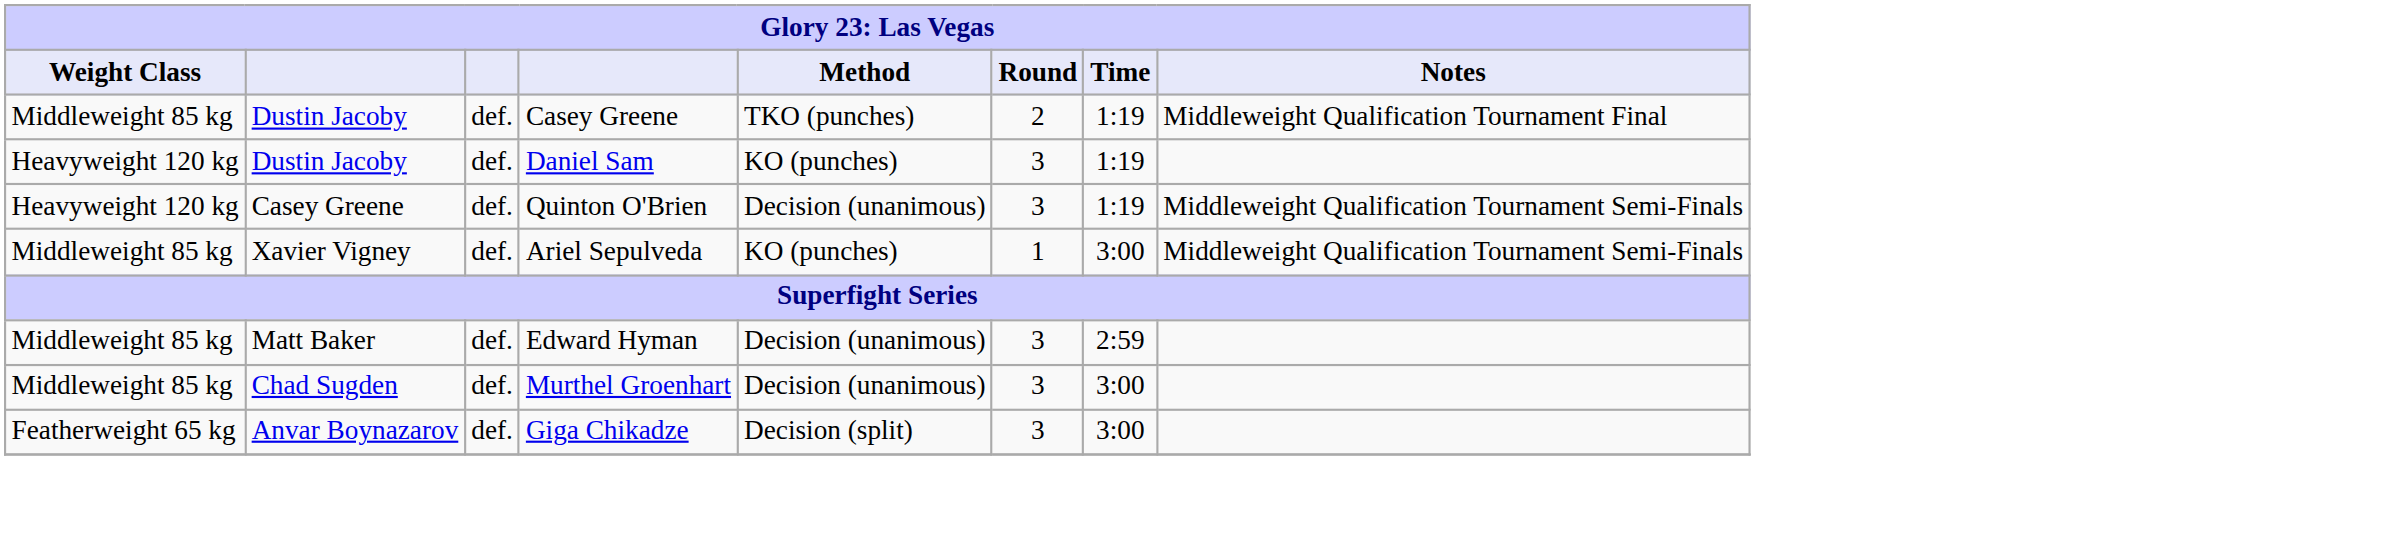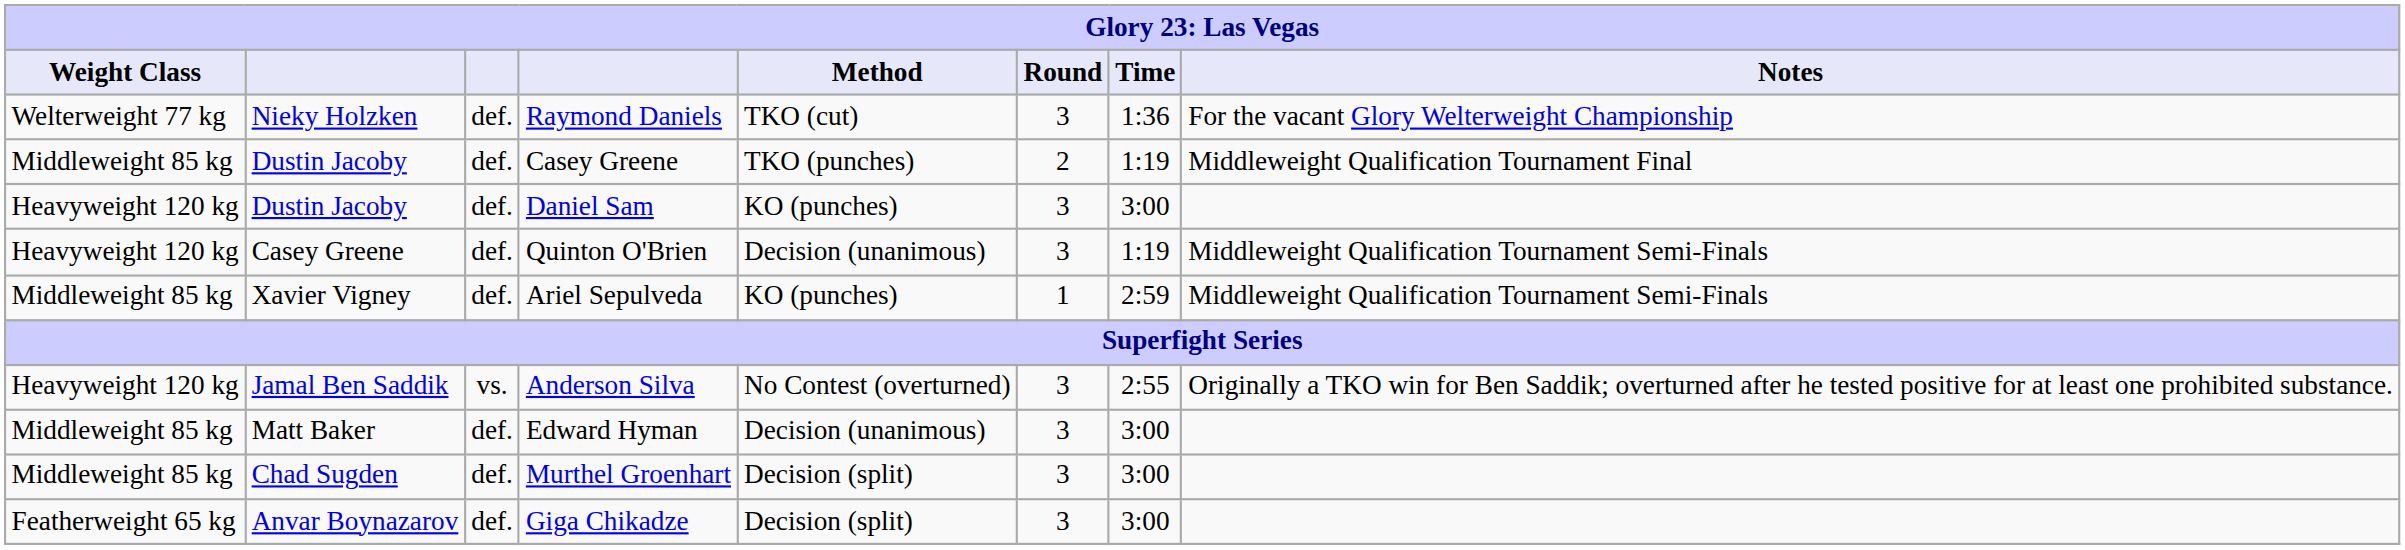+ row: Welterweight 77 kg | Nieky Holzken | def. | Raymond Daniels | TKO (cut) | 3 | 1:36 | For the vacant Glory Welterweight Championship
Daniel Sam | Time: 1:19 -> 3:00
Ariel Sepulveda | Time: 3:00 -> 2:59
+ row: Heavyweight 120 kg | Jamal Ben Saddik | vs. | Anderson Silva | No Contest (overturned) | 3 | 2:55 | Originally a TKO win for Ben Saddik; overturned after he tested positive for at least one prohibited substance.
Edward Hyman | Time: 2:59 -> 3:00
Murthel Groenhart | Method: Decision (unanimous) -> Decision (split)
